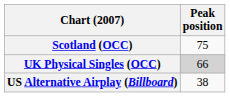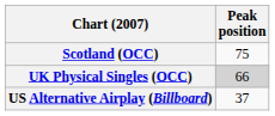US Alternative Airplay (Billboard) | Peak position: 38 -> 37
